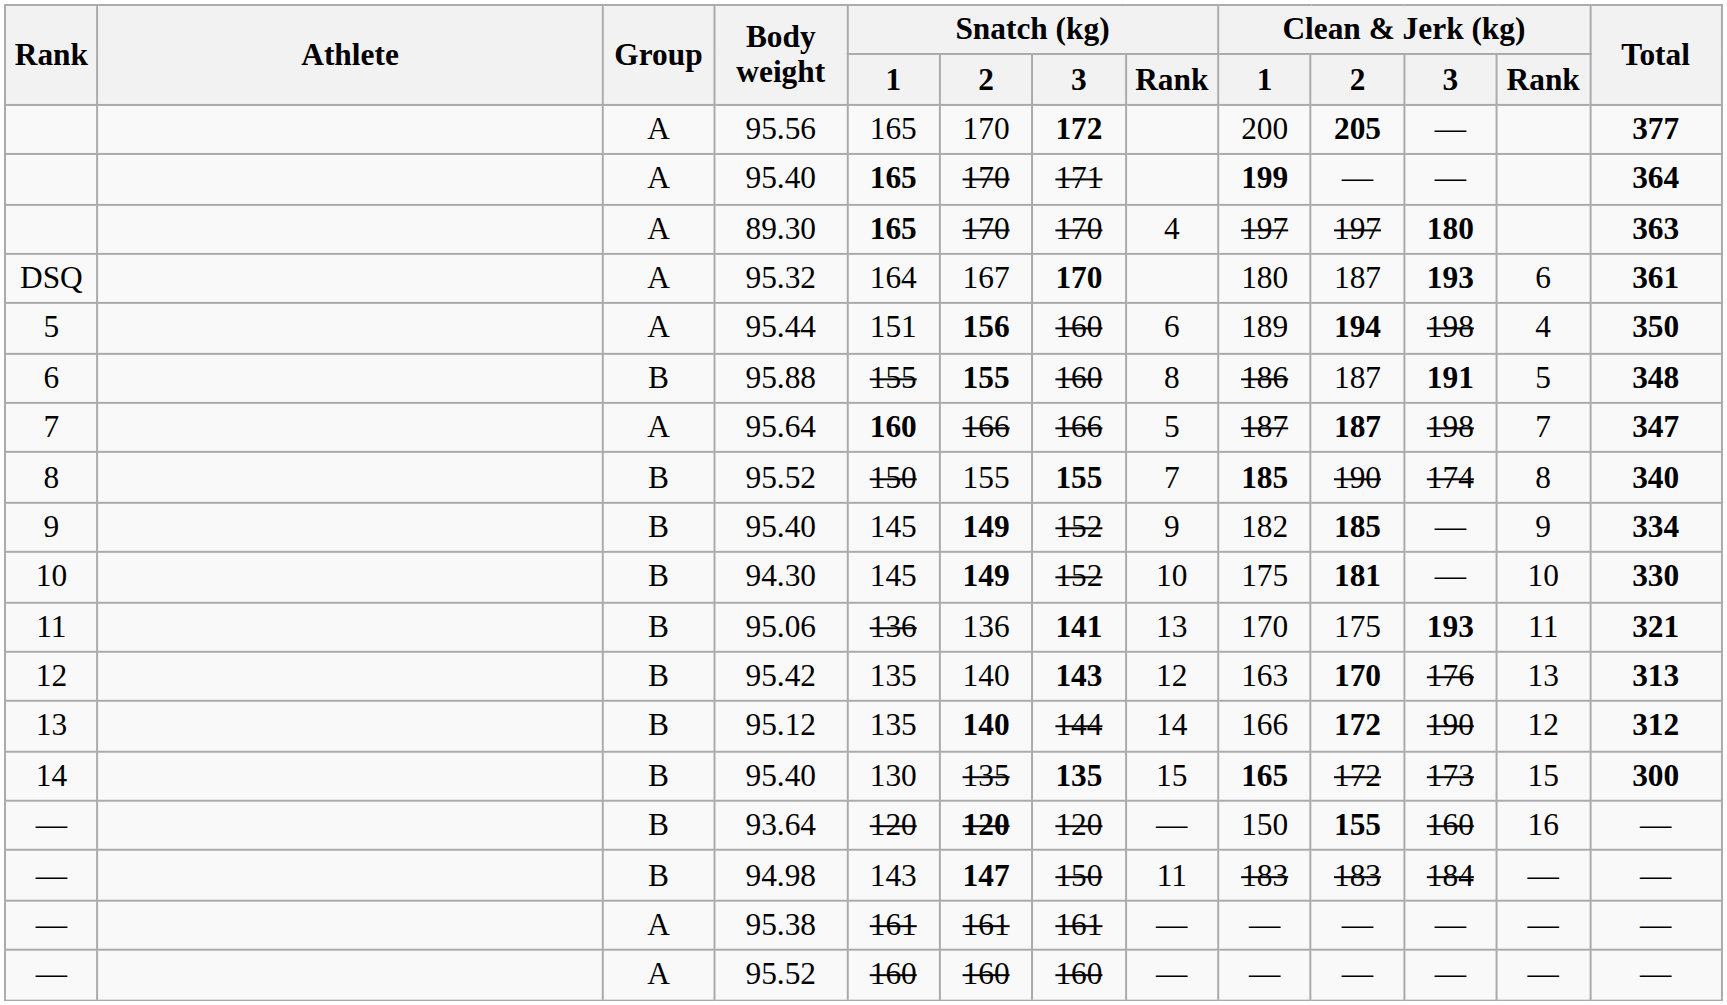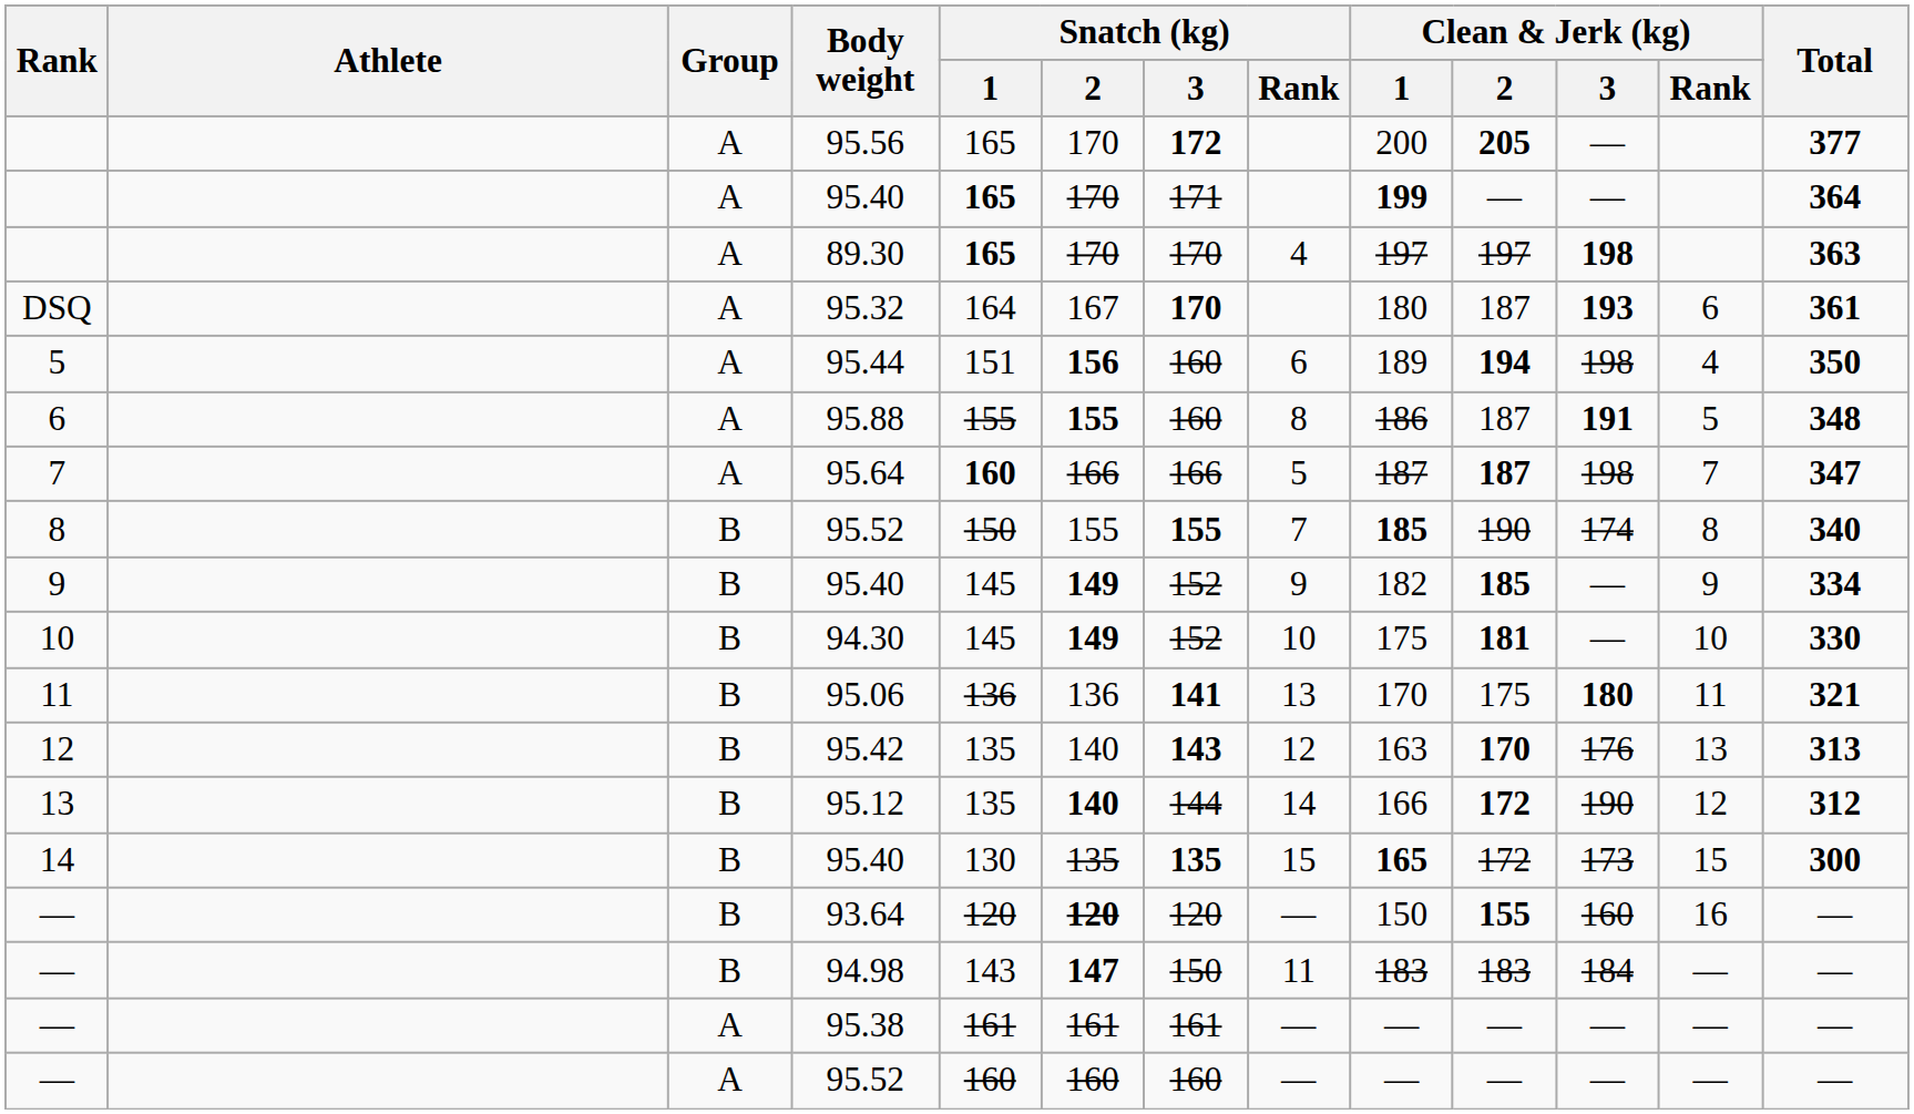89.30 | Clean & Jerk (kg) / 3: 180 -> 198
95.88 | Group: B -> A
95.06 | Clean & Jerk (kg) / 3: 193 -> 180
